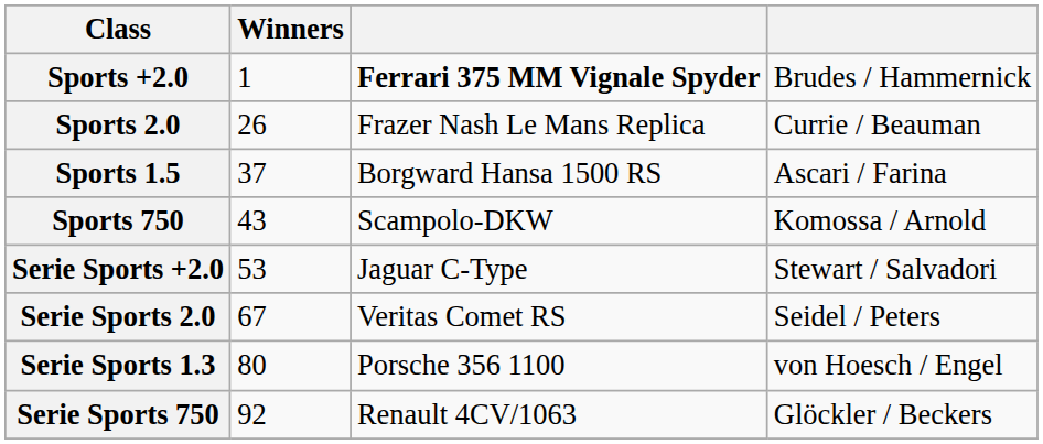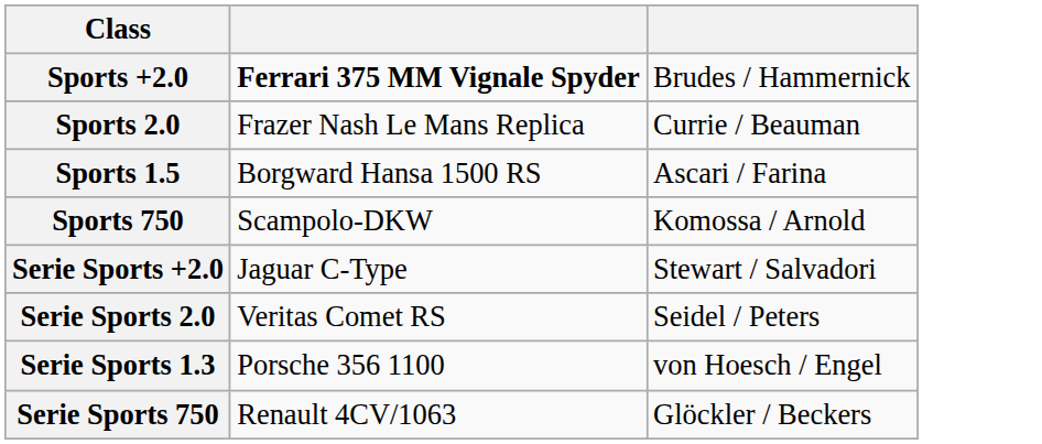- column: Winners | 1 | 26 | 37 | 43 | 53 | 67 | 80 | 92
